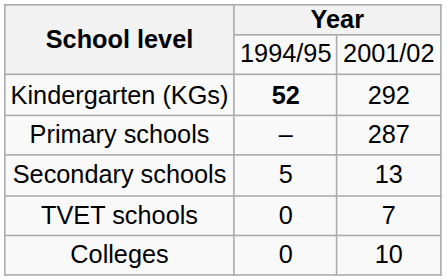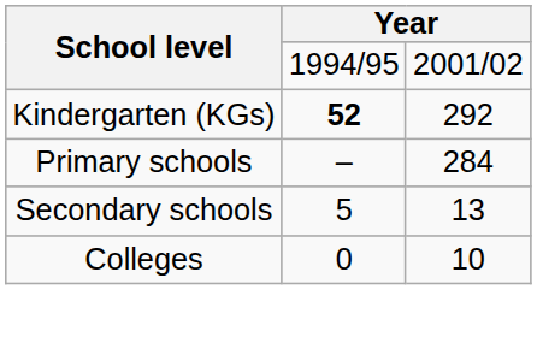Primary schools | column 3: 287 -> 284
- row: TVET schools | 0 | 7
